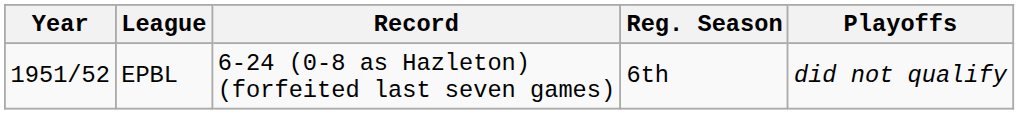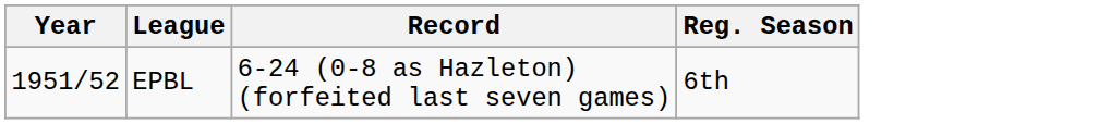- column: Playoffs | did not qualify
